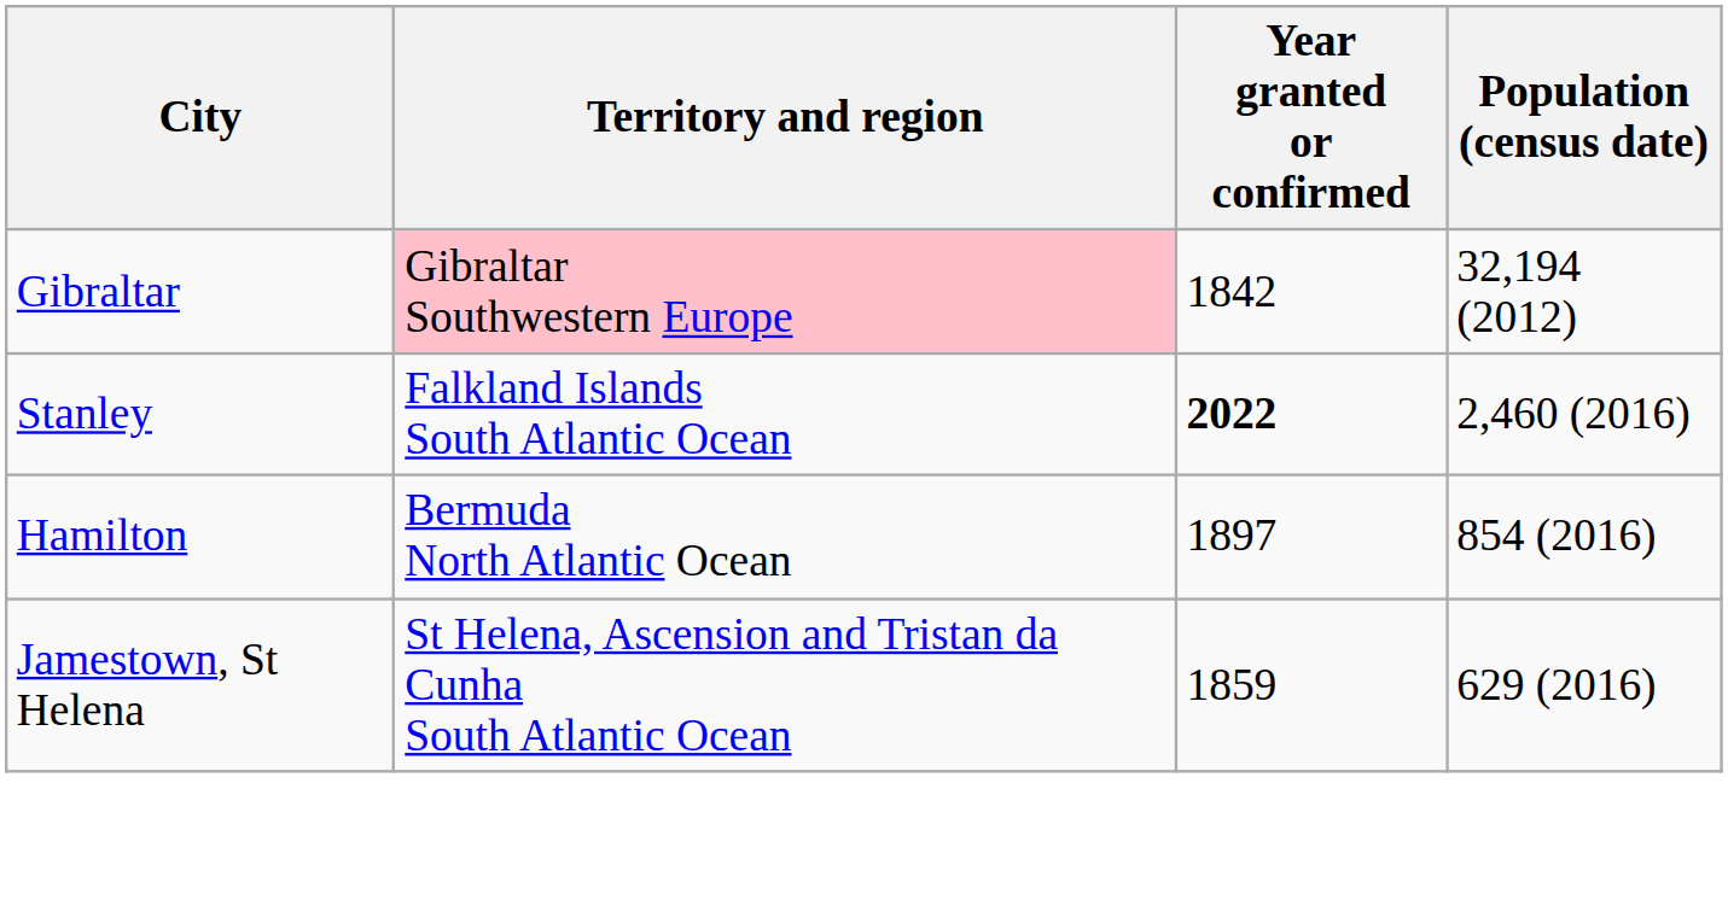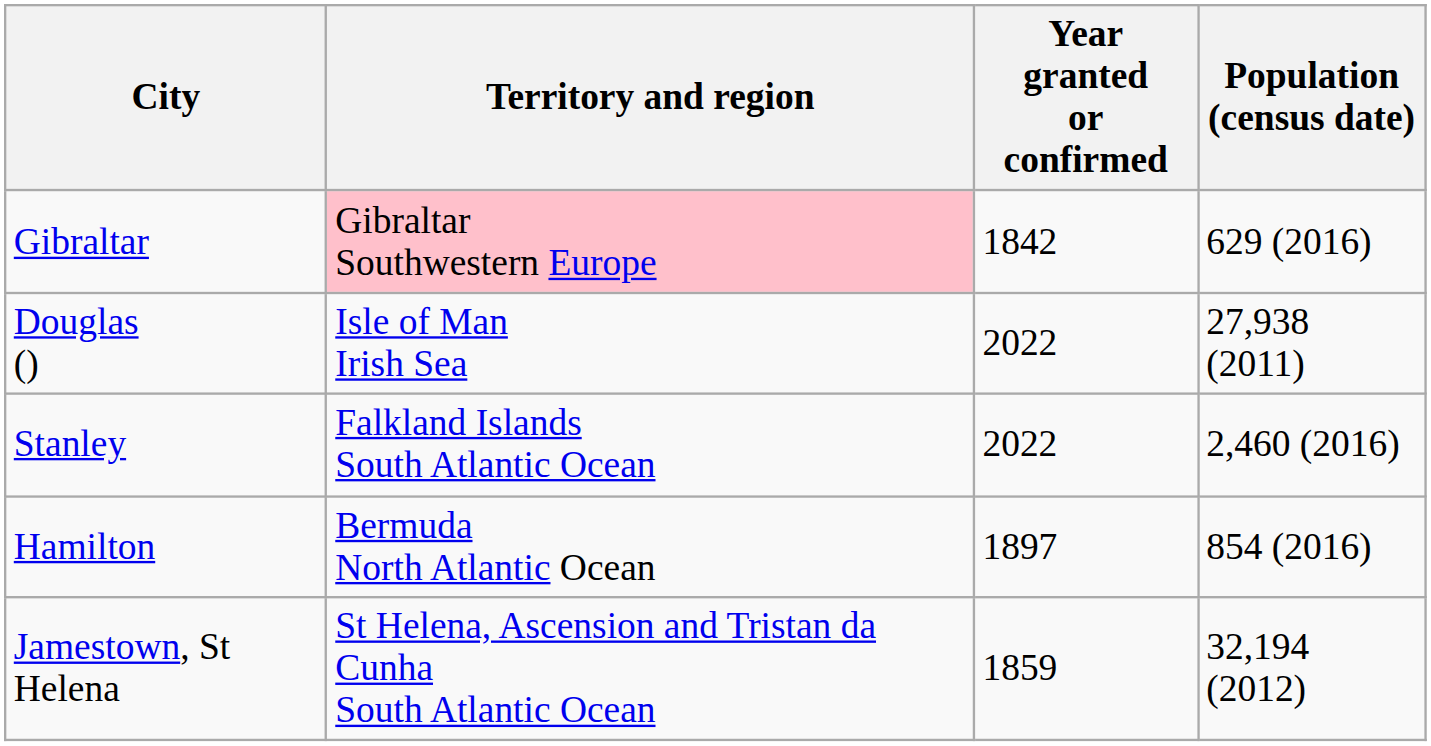Gibraltar | Population (census date): 32,194 (2012) -> 629 (2016)
+ row: Douglas () | Isle of Man Irish Sea | 2022 | 27,938 (2011)
Stanley | Year granted or confirmed: bold -> normal
Jamestown, St Helena | Population (census date): 629 (2016) -> 32,194 (2012)
